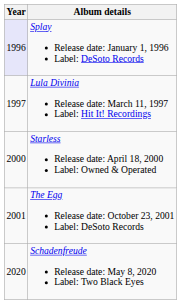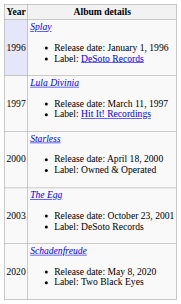The Egg Release date: October 23, 2001 Label: DeSoto Records | Year: 2001 -> 2003
